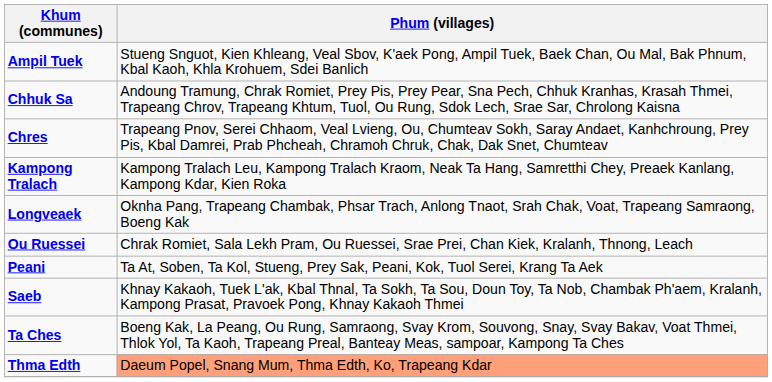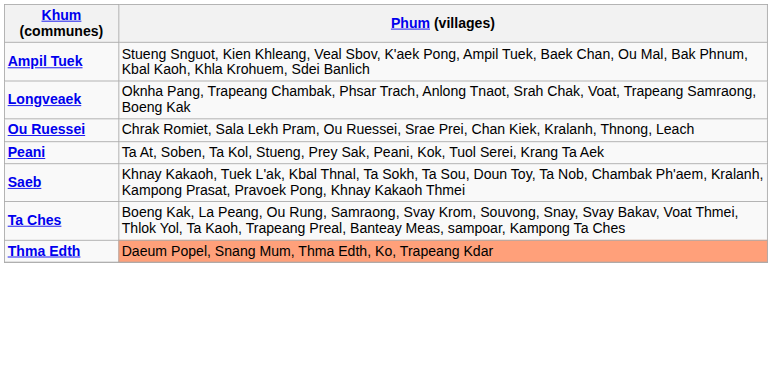- row: Chhuk Sa | Andoung Tramung, Chrak Romiet, Prey Pis, Prey Pear, Sna Pech, Chhuk Kranhas, Krasah Thmei, Trapeang Chrov, Trapeang Khtum, Tuol, Ou Rung, Sdok Lech, Srae Sar, Chrolong Kaisna
- row: Chres | Trapeang Pnov, Serei Chhaom, Veal Lvieng, Ou, Chumteav Sokh, Saray Andaet, Kanhchroung, Prey Pis, Kbal Damrei, Prab Phcheah, Chramoh Chruk, Chak, Dak Snet, Chumteav
- row: Kampong Tralach | Kampong Tralach Leu, Kampong Tralach Kraom, Neak Ta Hang, Samretthi Chey, Preaek Kanlang, Kampong Kdar, Kien Roka
